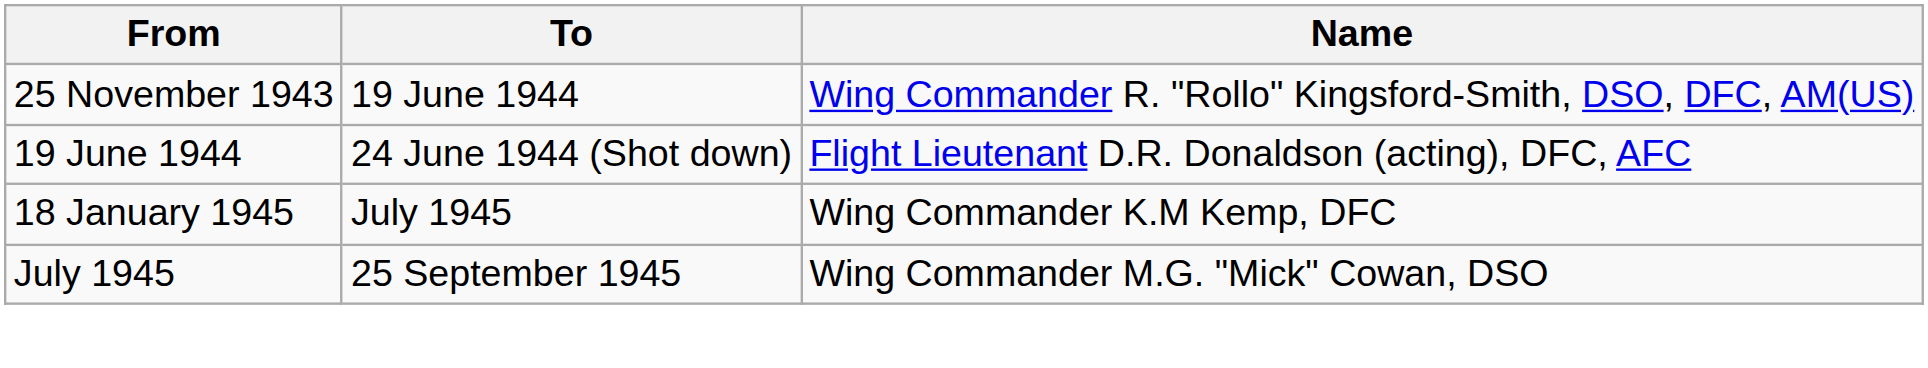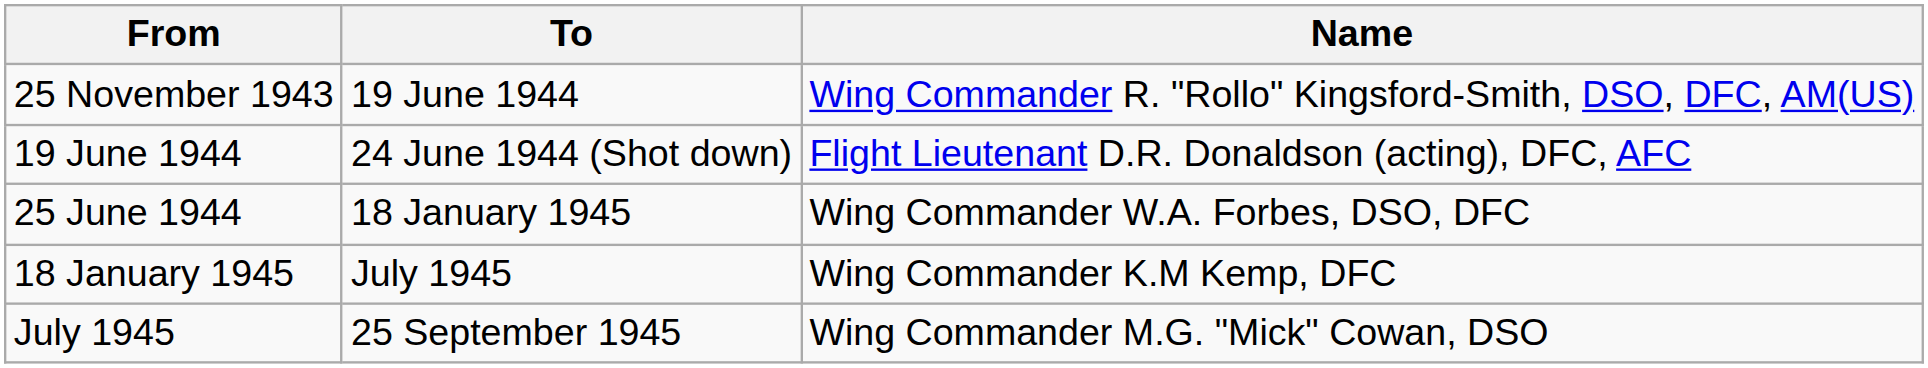+ row: 25 June 1944 | 18 January 1945 | Wing Commander W.A. Forbes, DSO, DFC
